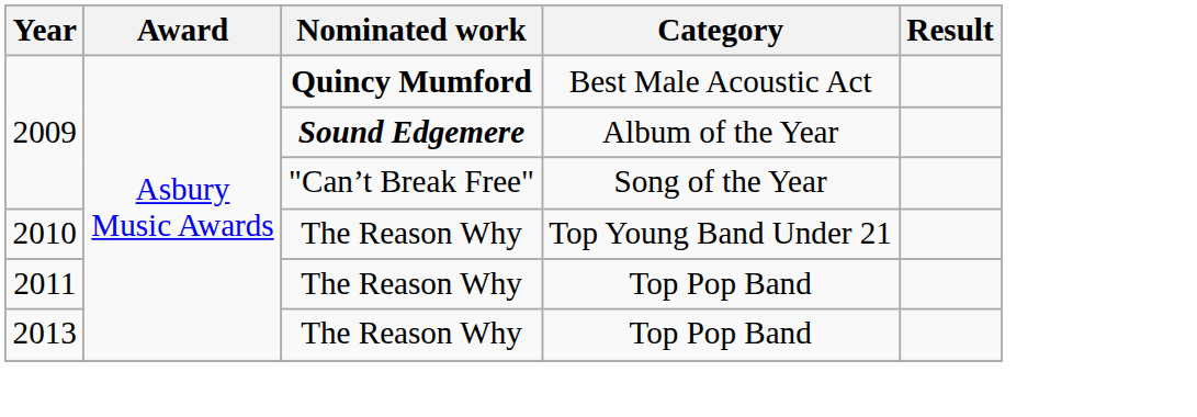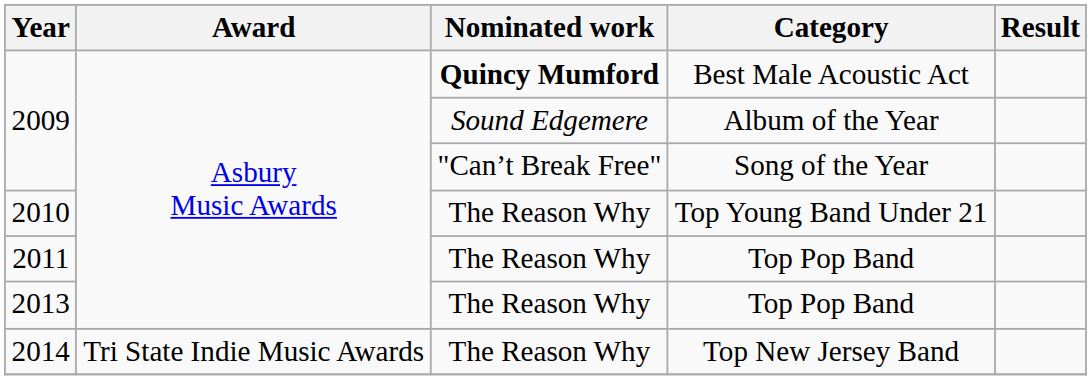Album of the Year | Nominated work: bold -> normal
+ row: 2014 | Tri State Indie Music Awards | The Reason Why | Top New Jersey Band
